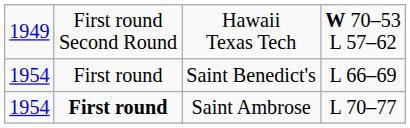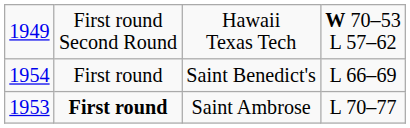Saint Ambrose | column 1: 1954 -> 1953
